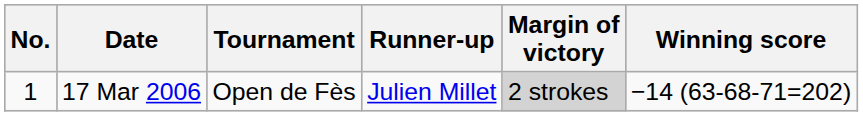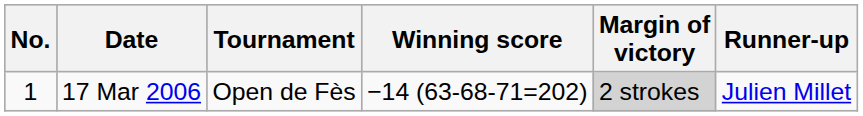columns swapped: Winning score <-> Runner-up
